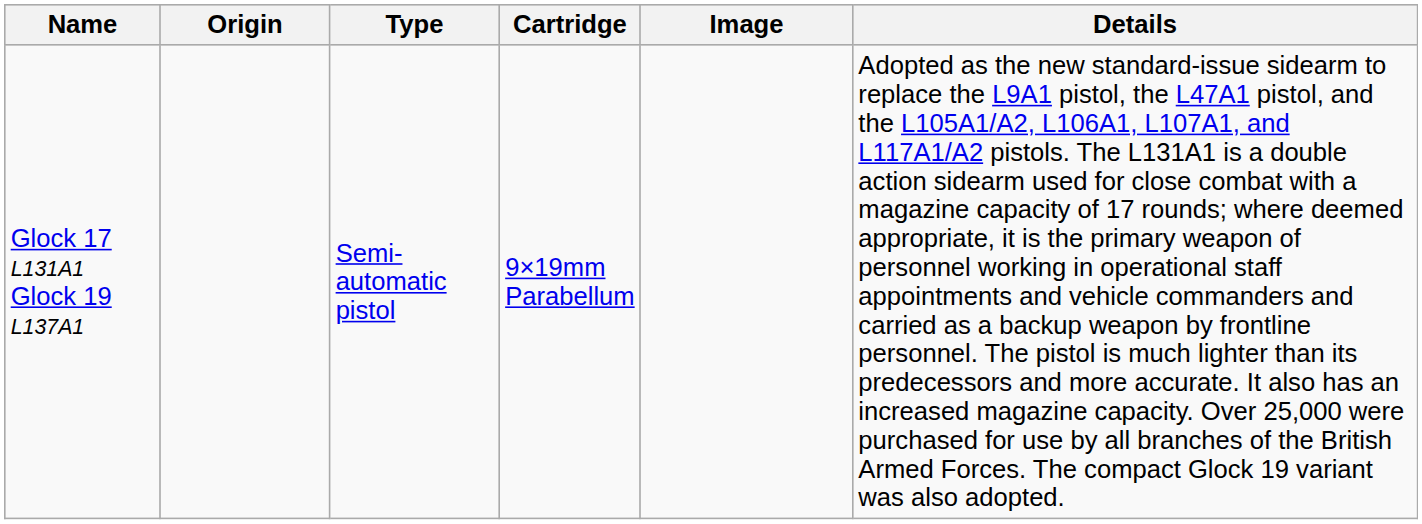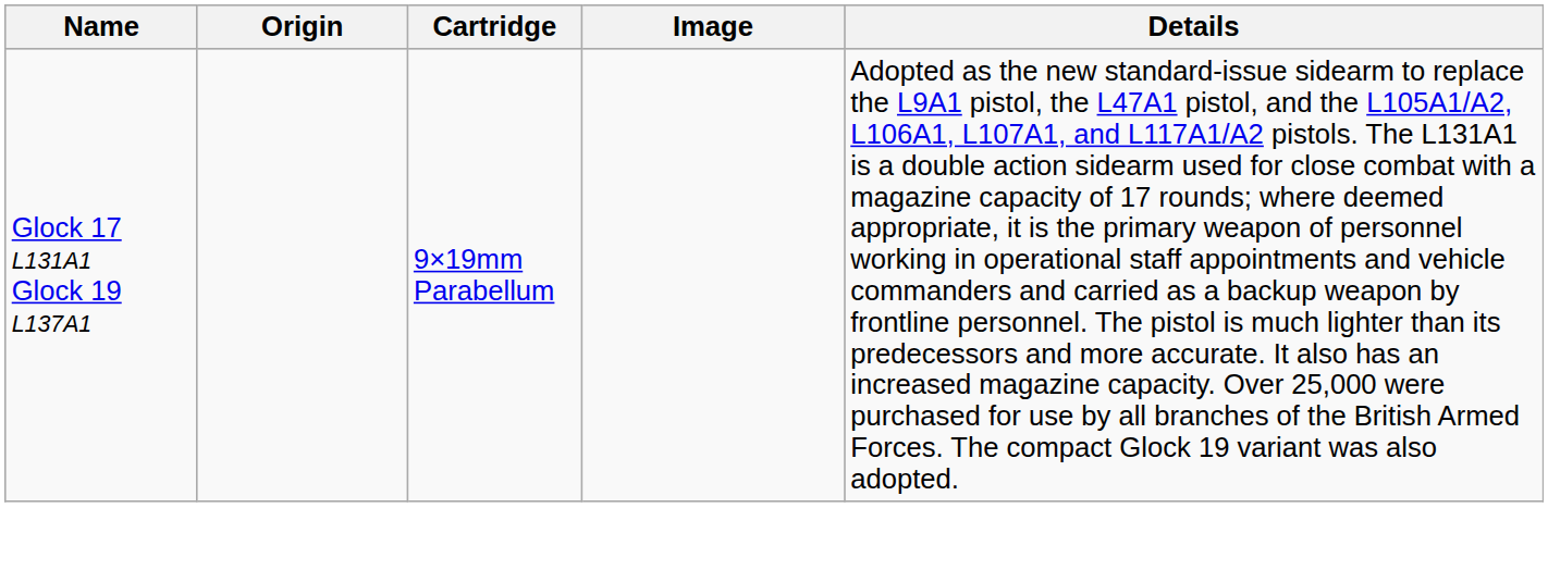- column: Type | Semi-automatic pistol
